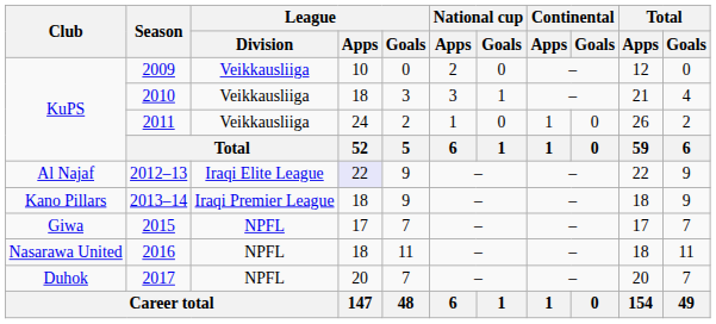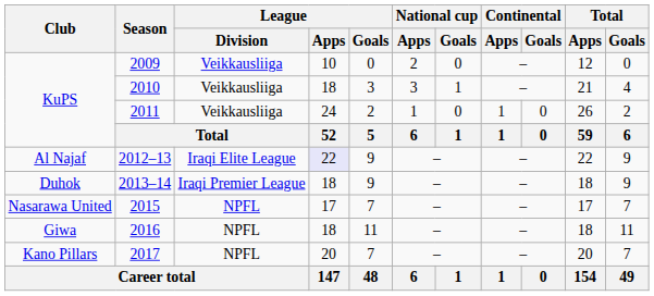2013–14 | Club: Kano Pillars -> Duhok
2015 | Club: Giwa -> Nasarawa United
2016 | Club: Nasarawa United -> Giwa
2017 | Club: Duhok -> Kano Pillars
